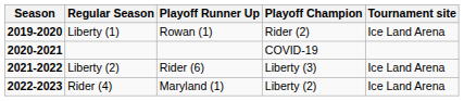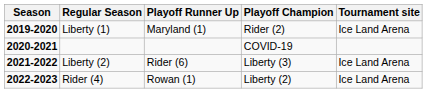Liberty (1) | Playoff Runner Up: Rowan (1) -> Maryland (1)
Rider (4) | Playoff Runner Up: Maryland (1) -> Rowan (1)
